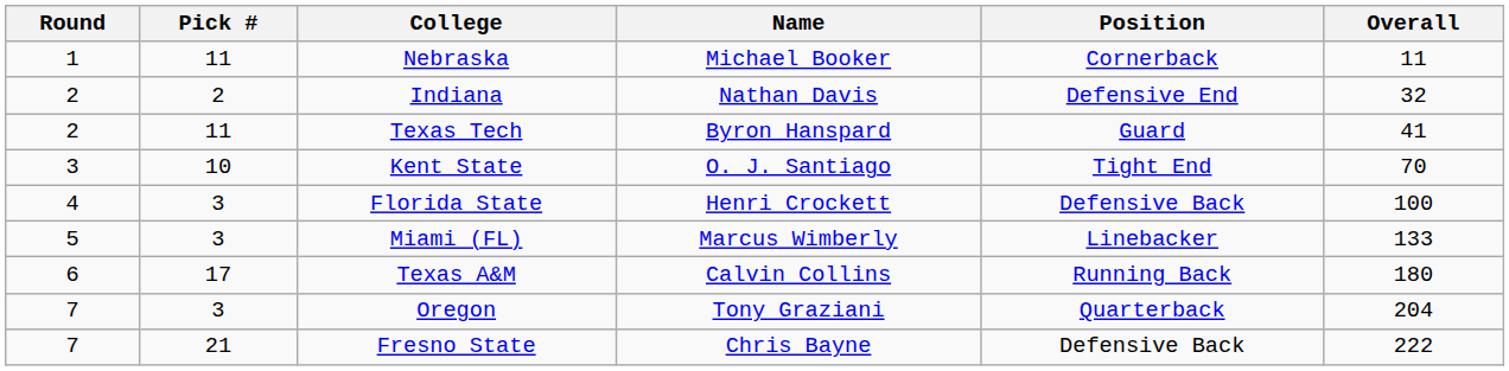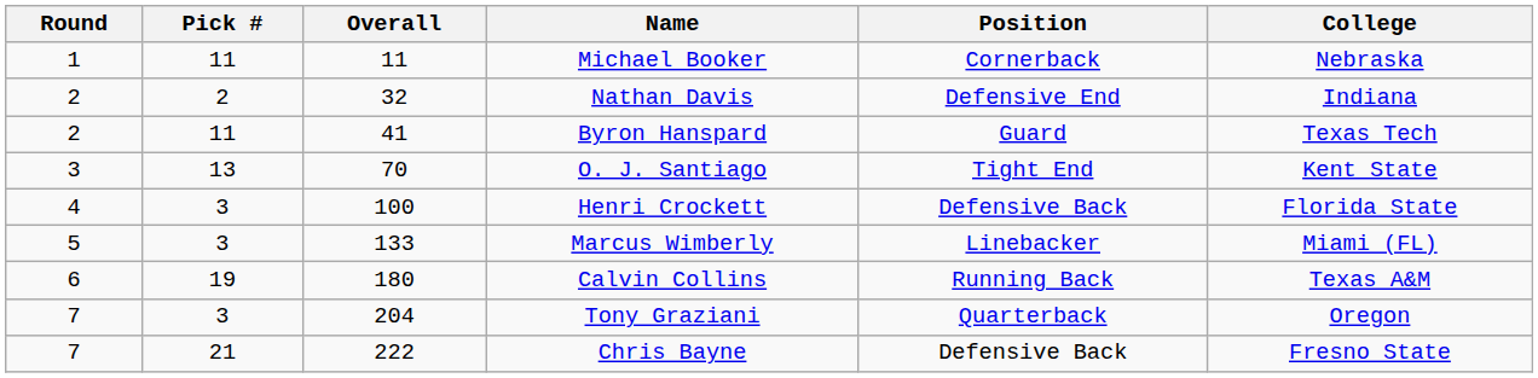columns swapped: Overall <-> College
O. J. Santiago | Pick #: 10 -> 13
Calvin Collins | Pick #: 17 -> 19
